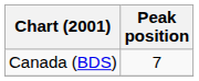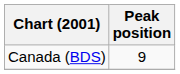Canada (BDS) | Peak position: 7 -> 9
